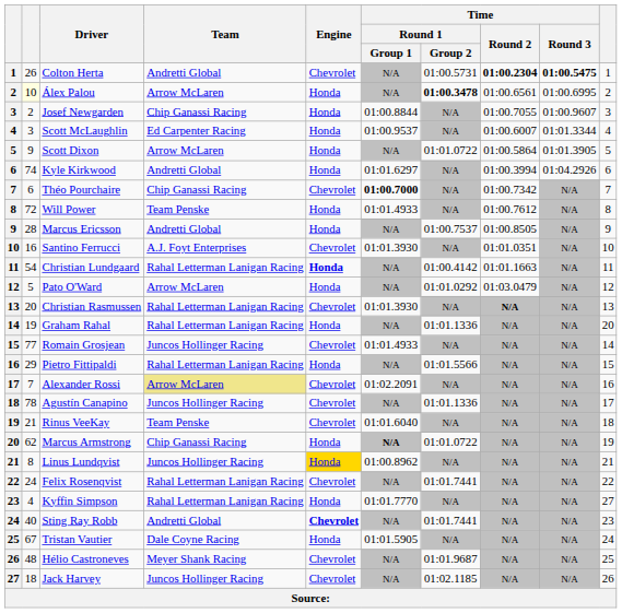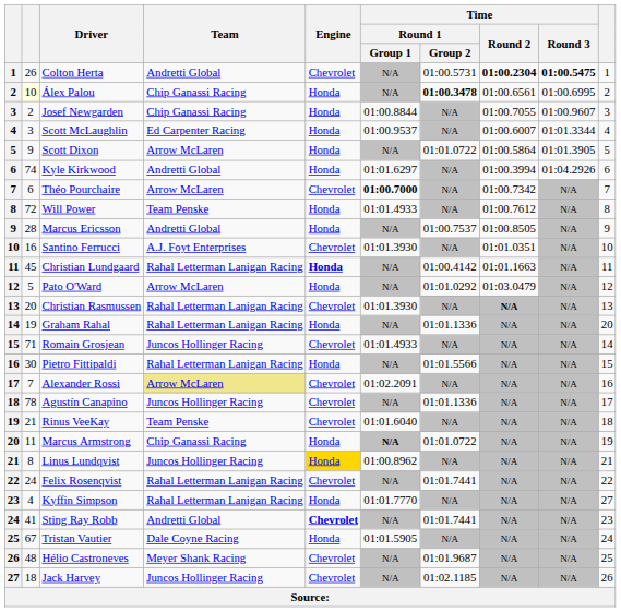Álex Palou | Team: Arrow McLaren -> Chip Ganassi Racing
Théo Pourchaire | Team: Chip Ganassi Racing -> Arrow McLaren
Christian Lundgaard | column 2: 54 -> 45
Romain Grosjean | column 2: 77 -> 71
Pietro Fittipaldi | column 2: 29 -> 30
Marcus Armstrong | column 2: 62 -> 11
Sting Ray Robb | column 2: 40 -> 41
